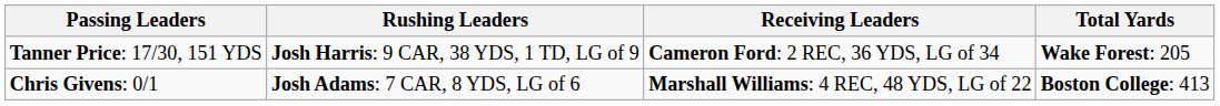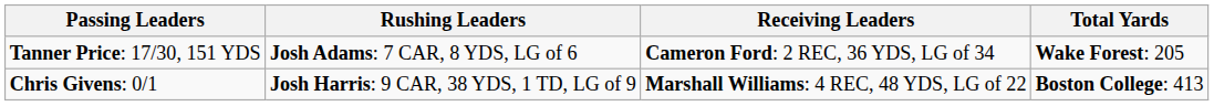Tanner Price: 17/30, 151 YDS | Rushing Leaders: Josh Harris: 9 CAR, 38 YDS, 1 TD, LG of 9 -> Josh Adams: 7 CAR, 8 YDS, LG of 6
Chris Givens: 0/1 | Rushing Leaders: Josh Adams: 7 CAR, 8 YDS, LG of 6 -> Josh Harris: 9 CAR, 38 YDS, 1 TD, LG of 9
